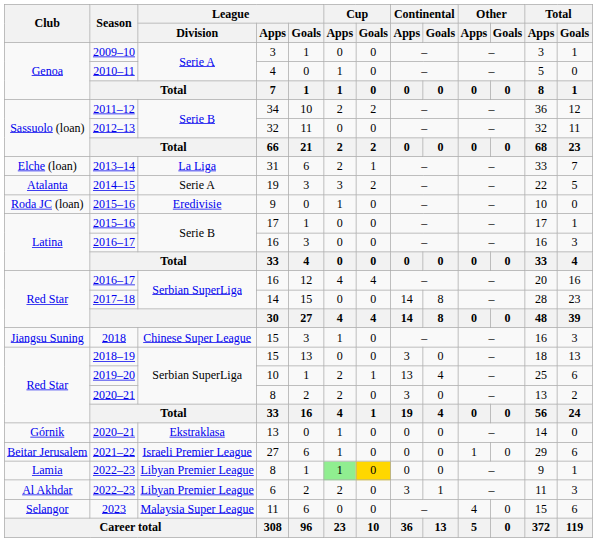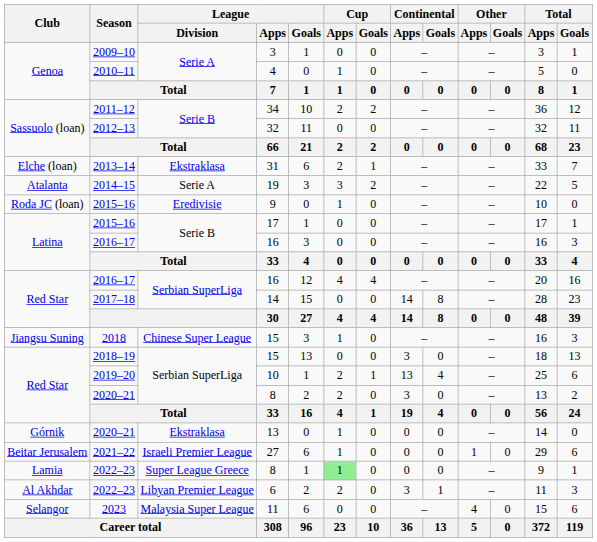31 | League / Division: La Liga -> Ekstraklasa
Lamia / 8 | League / Division: Libyan Premier League -> Super League Greece
Lamia / 8 | Cup / Goals: gold background -> no background
